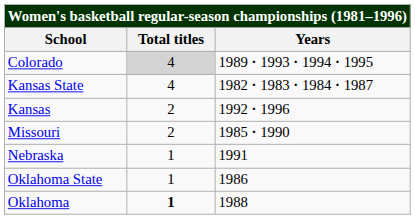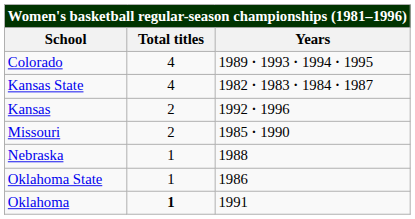Colorado | Total titles: lightgrey background -> no background
Nebraska | Years: 1991 -> 1988
Oklahoma | Years: 1988 -> 1991
